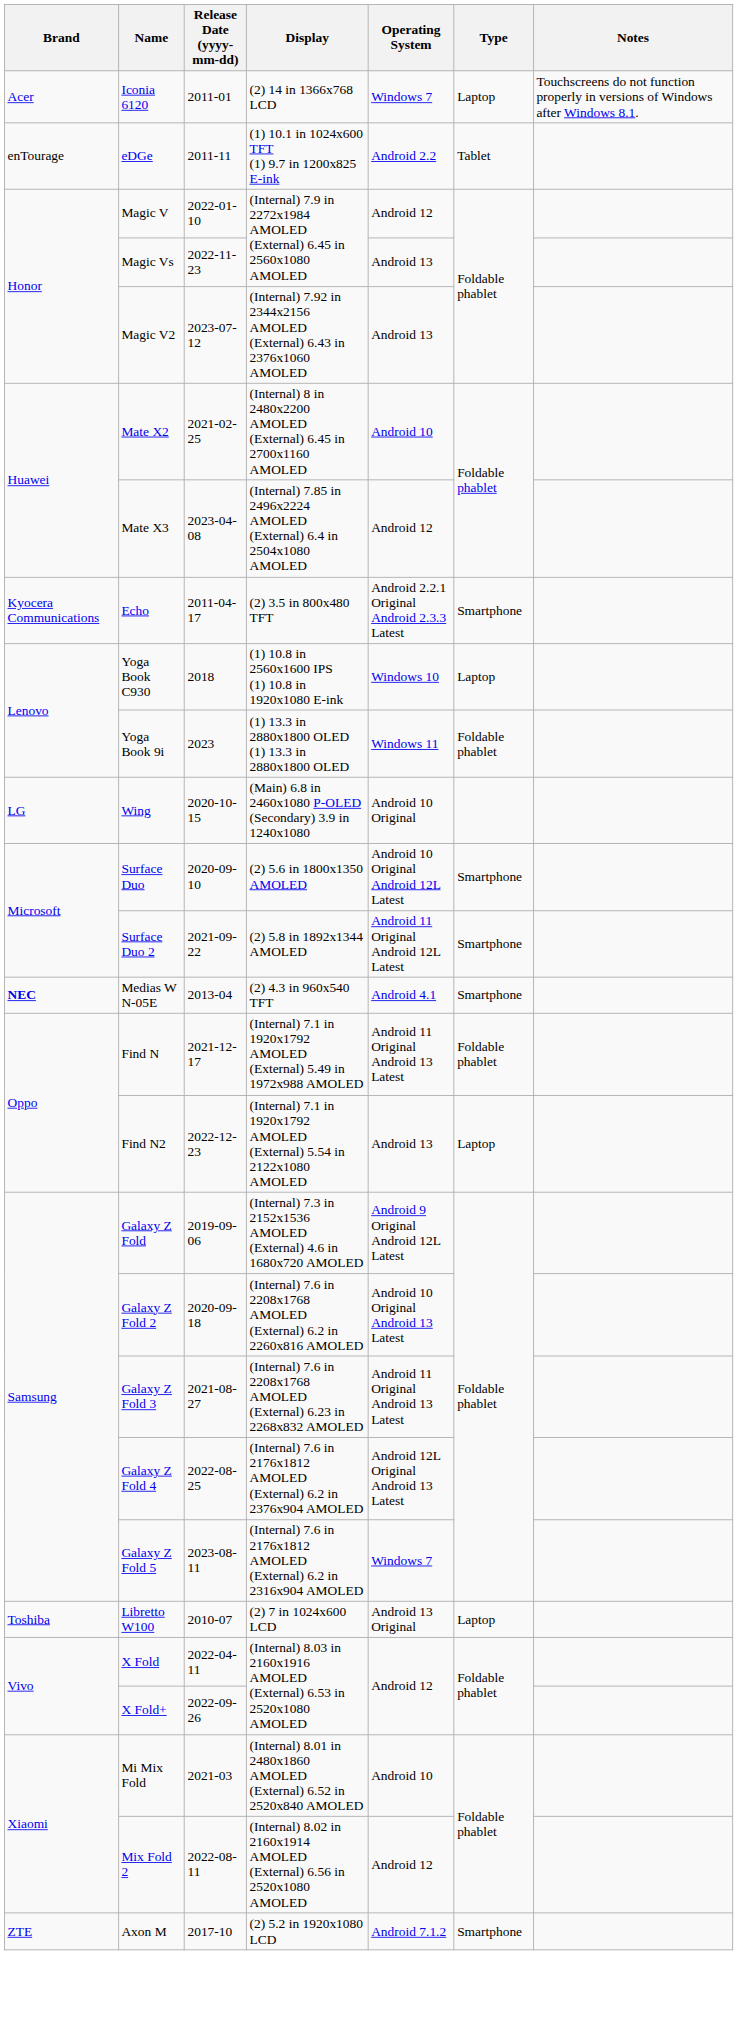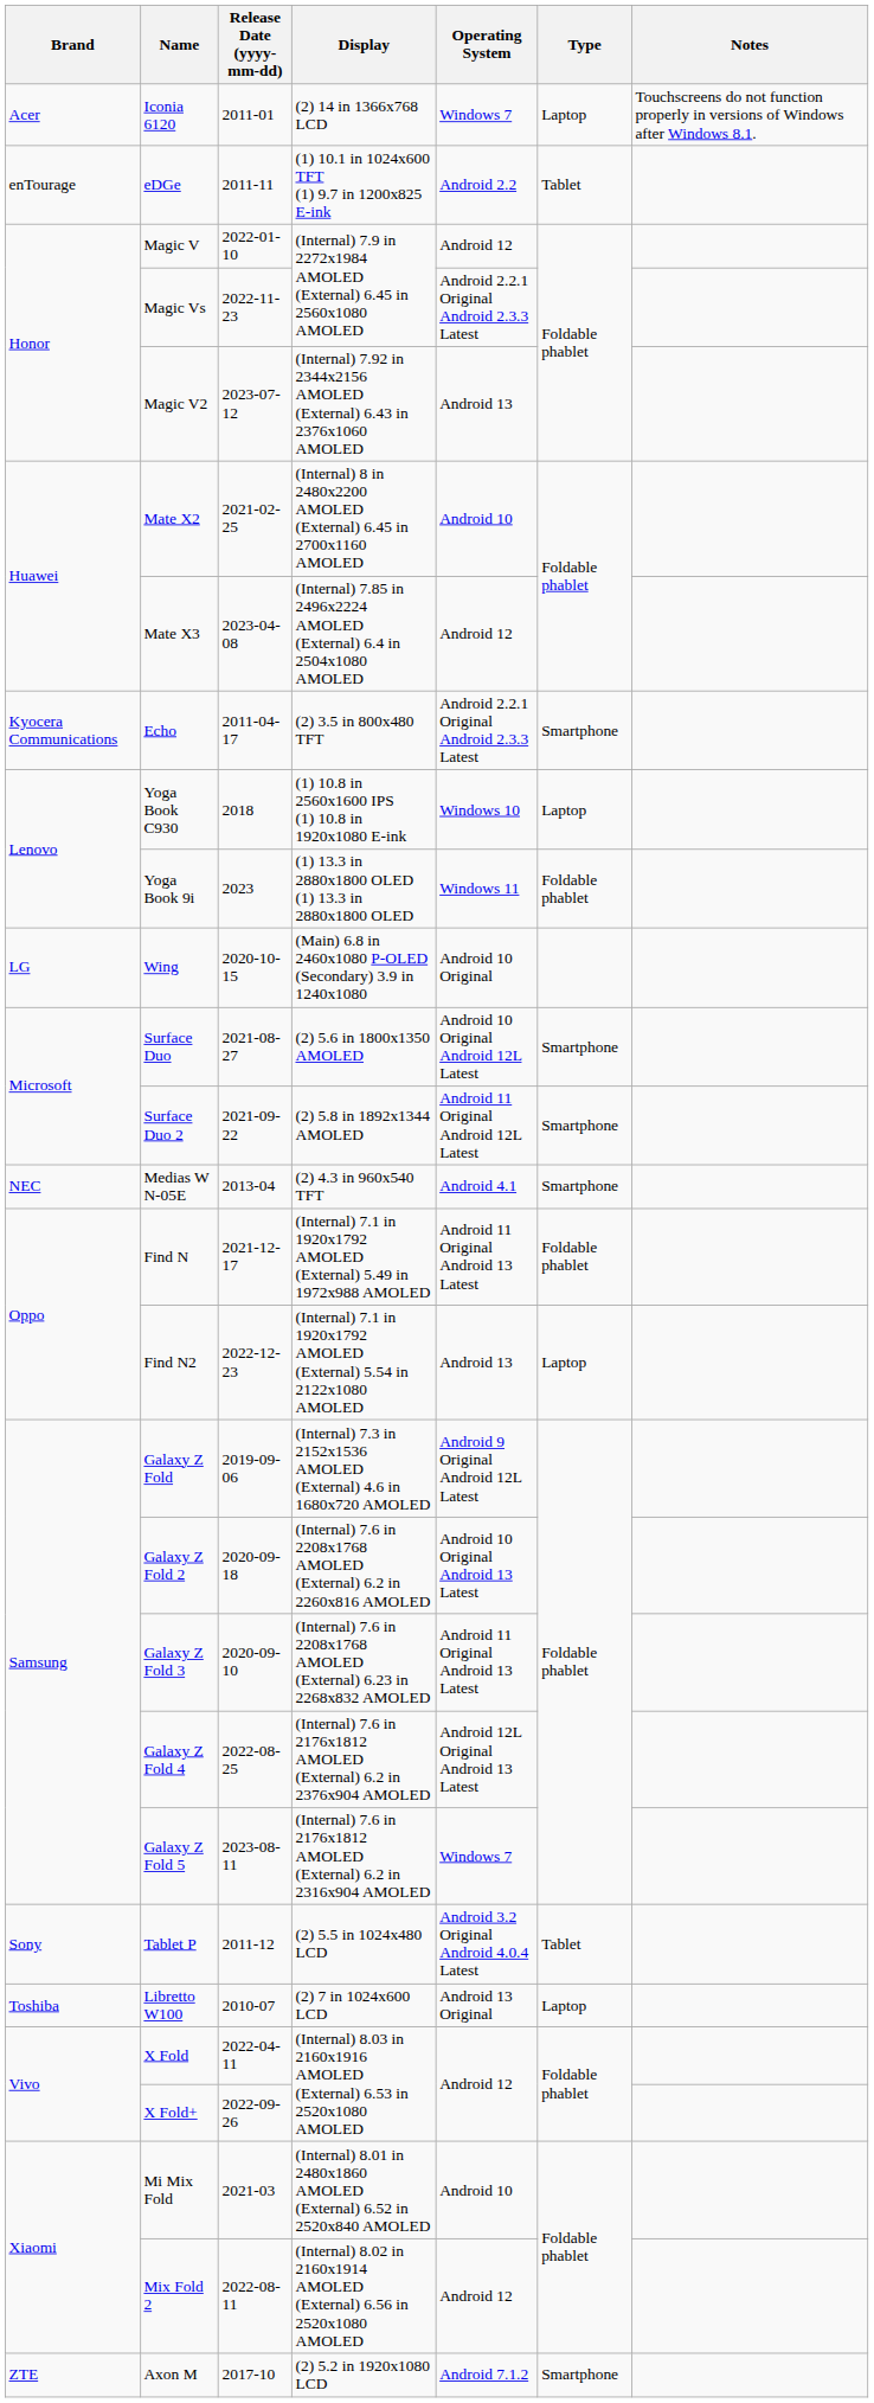Magic Vs | Operating System: Android 13 -> Android 2.2.1 Original Android 2.3.3 Latest
Surface Duo | Release Date (yyyy-mm-dd): 2020-09-10 -> 2021-08-27
Medias W N-05E | Brand: bold -> normal
Galaxy Z Fold 3 | Release Date (yyyy-mm-dd): 2021-08-27 -> 2020-09-10
+ row: Sony | Tablet P | 2011-12 | (2) 5.5 in 1024x480 LCD | Android 3.2 Original Android 4.0.4 Latest | Tablet
